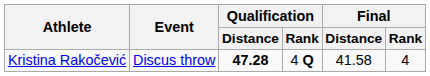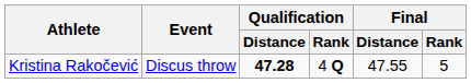Kristina Rakočević | Final / Distance: 41.58 -> 47.55
Kristina Rakočević | Final / Rank: 4 -> 5
